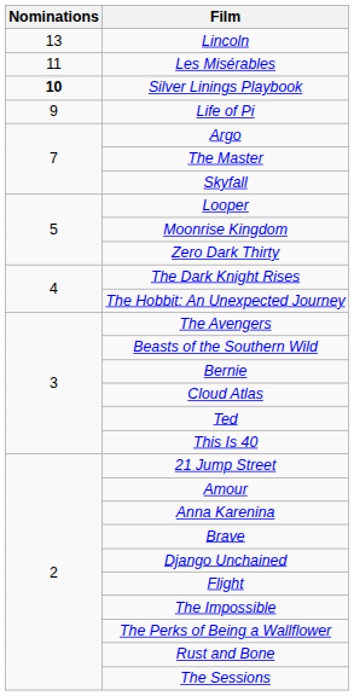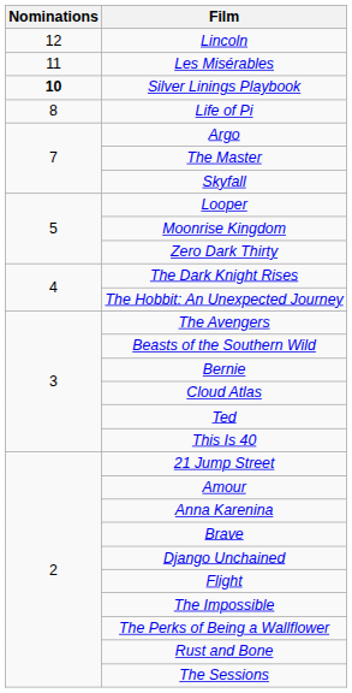Lincoln | Nominations: 13 -> 12
Life of Pi | Nominations: 9 -> 8
